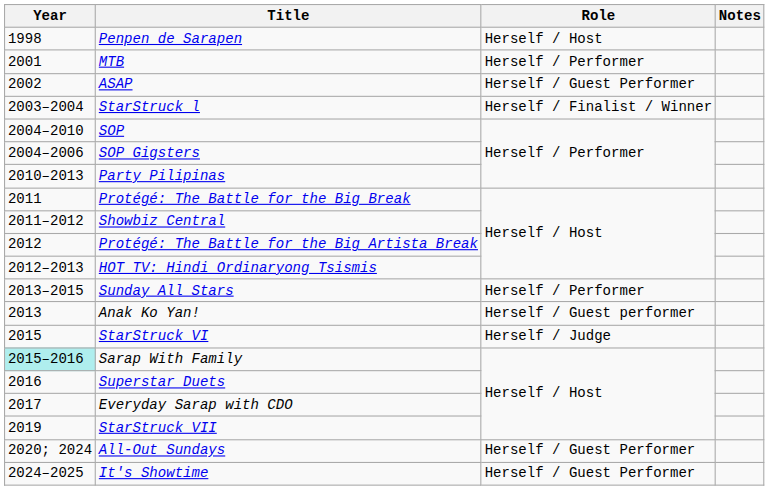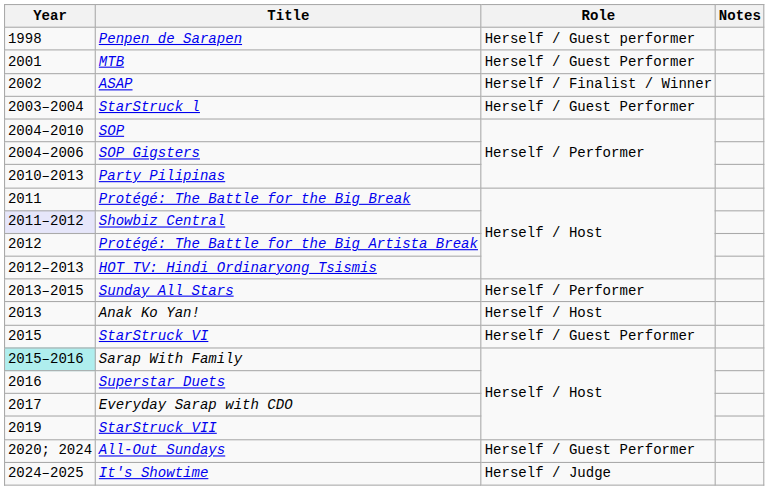Penpen de Sarapen | Role: Herself / Host -> Herself / Guest performer
MTB | Role: Herself / Performer -> Herself / Guest Performer
ASAP | Role: Herself / Guest Performer -> Herself / Finalist / Winner
StarStruck l | Role: Herself / Finalist / Winner -> Herself / Guest Performer
Showbiz Central | Year: no background -> lavender background
Anak Ko Yan! | Role: Herself / Guest performer -> Herself / Host
StarStruck VI | Role: Herself / Judge -> Herself / Guest Performer
It's Showtime | Role: Herself / Guest Performer -> Herself / Judge
